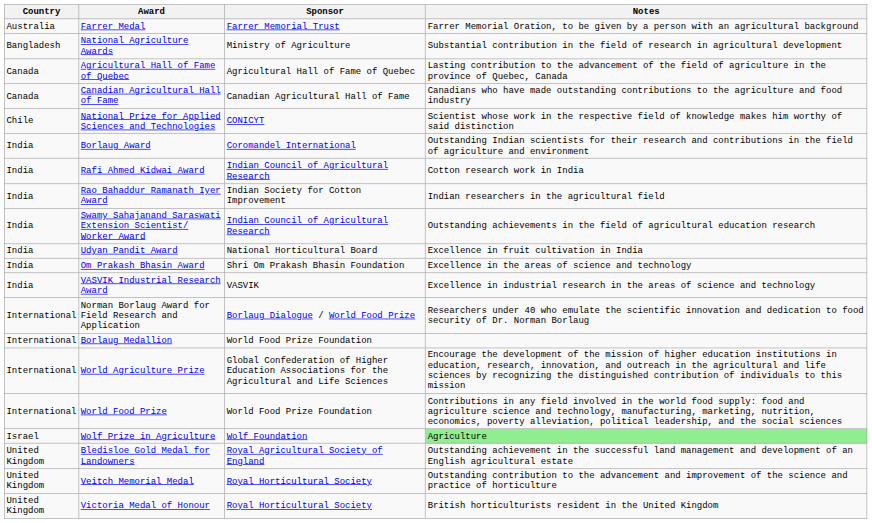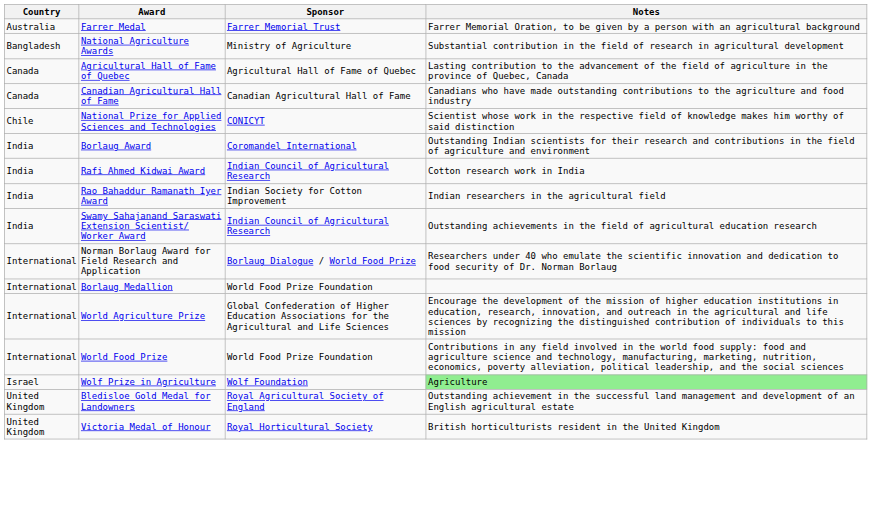- row: India | Udyan Pandit Award | National Horticultural Board | Excellence in fruit cultivation in India
- row: India | Om Prakash Bhasin Award | Shri Om Prakash Bhasin Foundation | Excellence in the areas of science and technology
- row: India | VASVIK Industrial Research Award | VASVIK | Excellence in industrial research in the areas of science and technology
- row: United Kingdom | Veitch Memorial Medal | Royal Horticultural Society | Outstanding contribution to the advancement and improvement of the science and practice of horticulture
